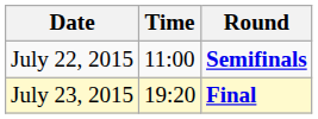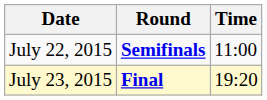columns swapped: Time <-> Round
